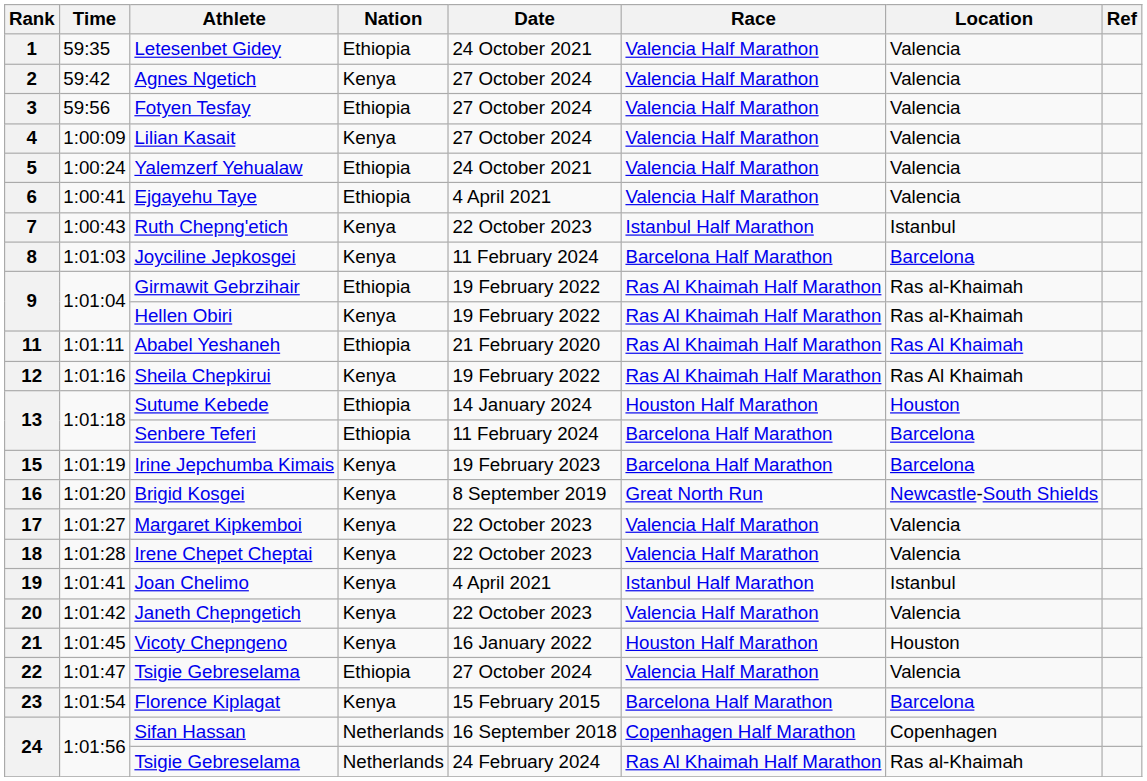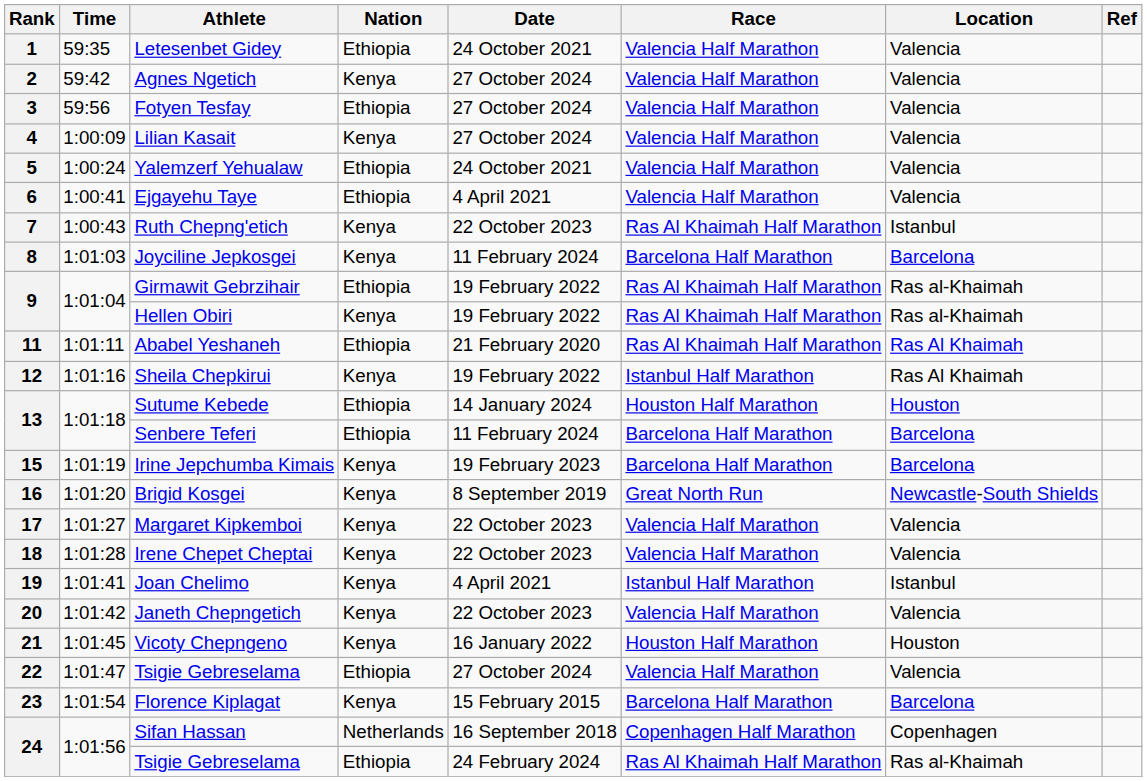Ruth Chepng'etich | Race: Istanbul Half Marathon -> Ras Al Khaimah Half Marathon
Sheila Chepkirui | Race: Ras Al Khaimah Half Marathon -> Istanbul Half Marathon
24 / Tsigie Gebreselama | Nation: Netherlands -> Ethiopia
